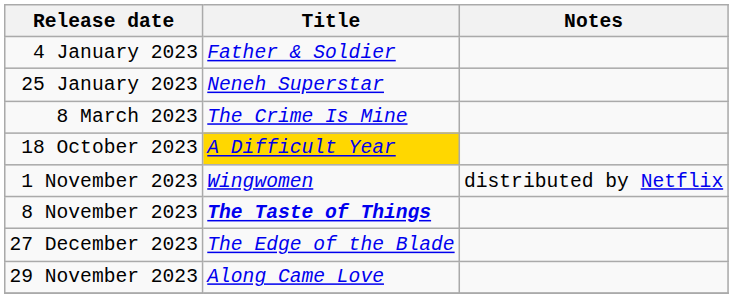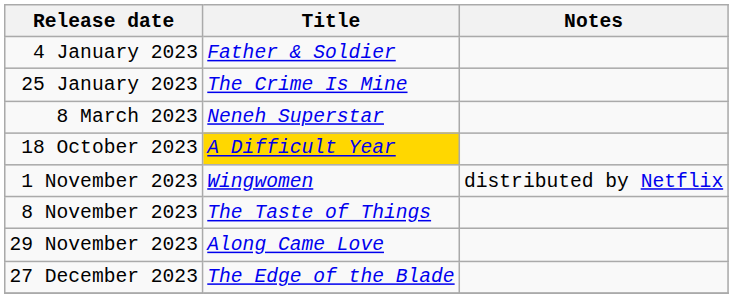25 January 2023 | Title: Neneh Superstar -> The Crime Is Mine
8 March 2023 | Title: The Crime Is Mine -> Neneh Superstar
8 November 2023 | Title: bold -> normal
rows swapped: 29 November 2023 <-> 27 December 2023
